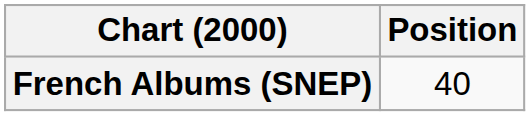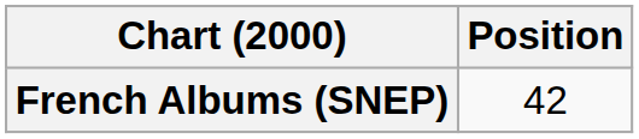French Albums (SNEP) | Position: 40 -> 42
